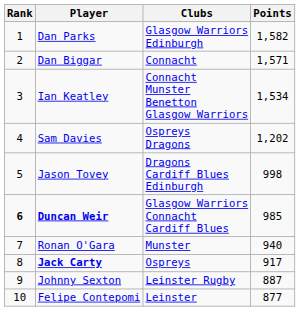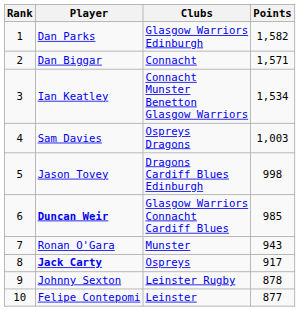Sam Davies | Points: 1,202 -> 1,003
Duncan Weir | Rank: bold -> normal
Ronan O'Gara | Points: 940 -> 943
Johnny Sexton | Points: 887 -> 878
